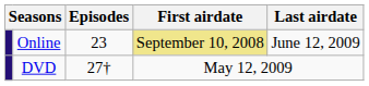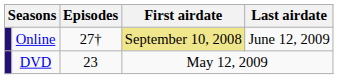Online | Episodes: 23 -> 27†
DVD | Episodes: 27† -> 23
